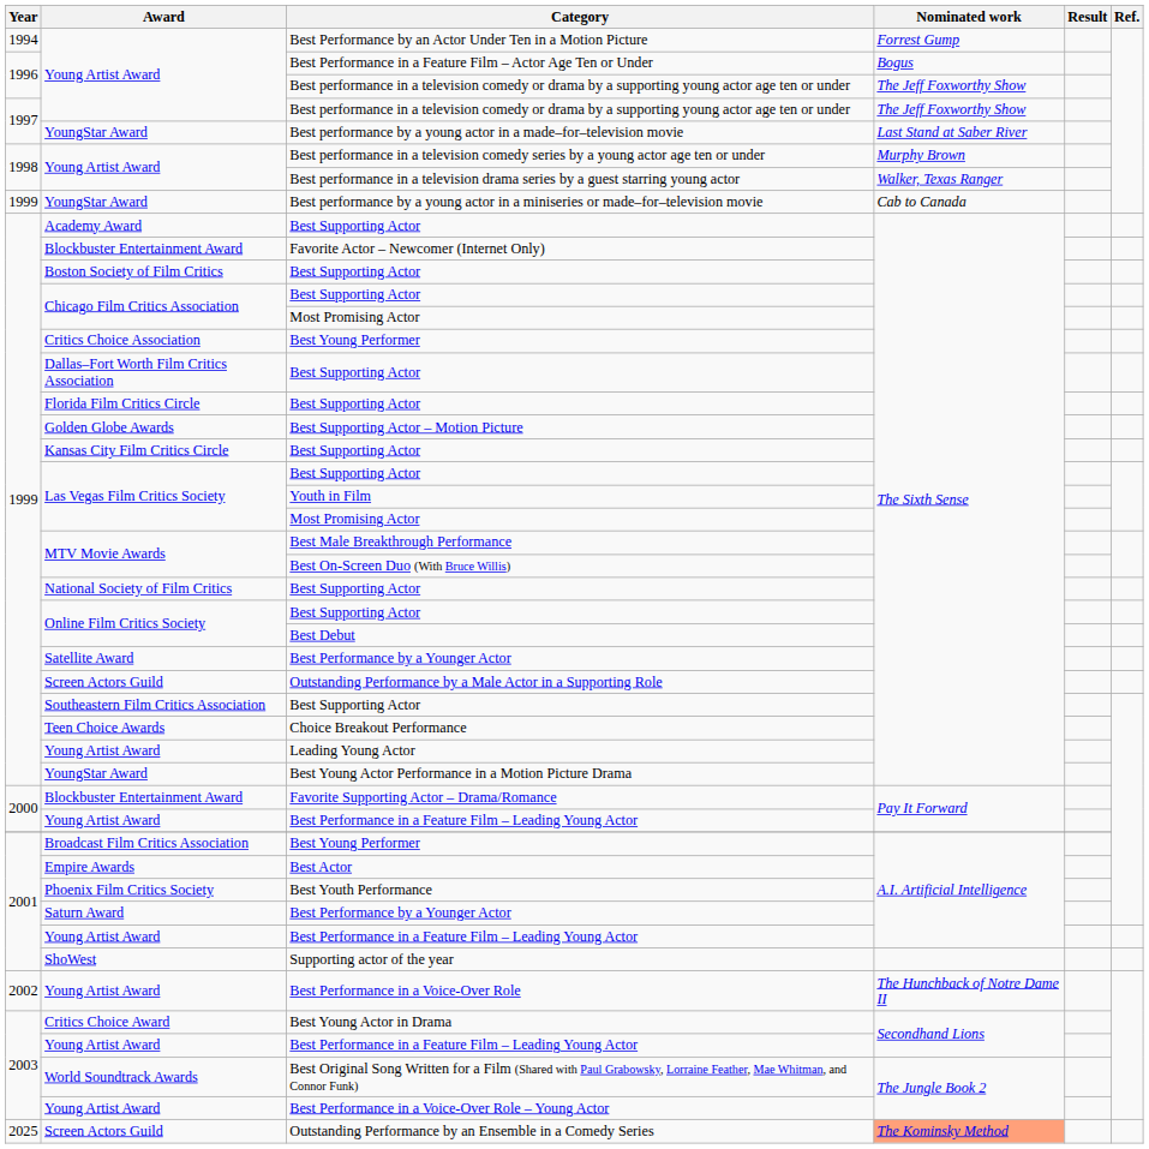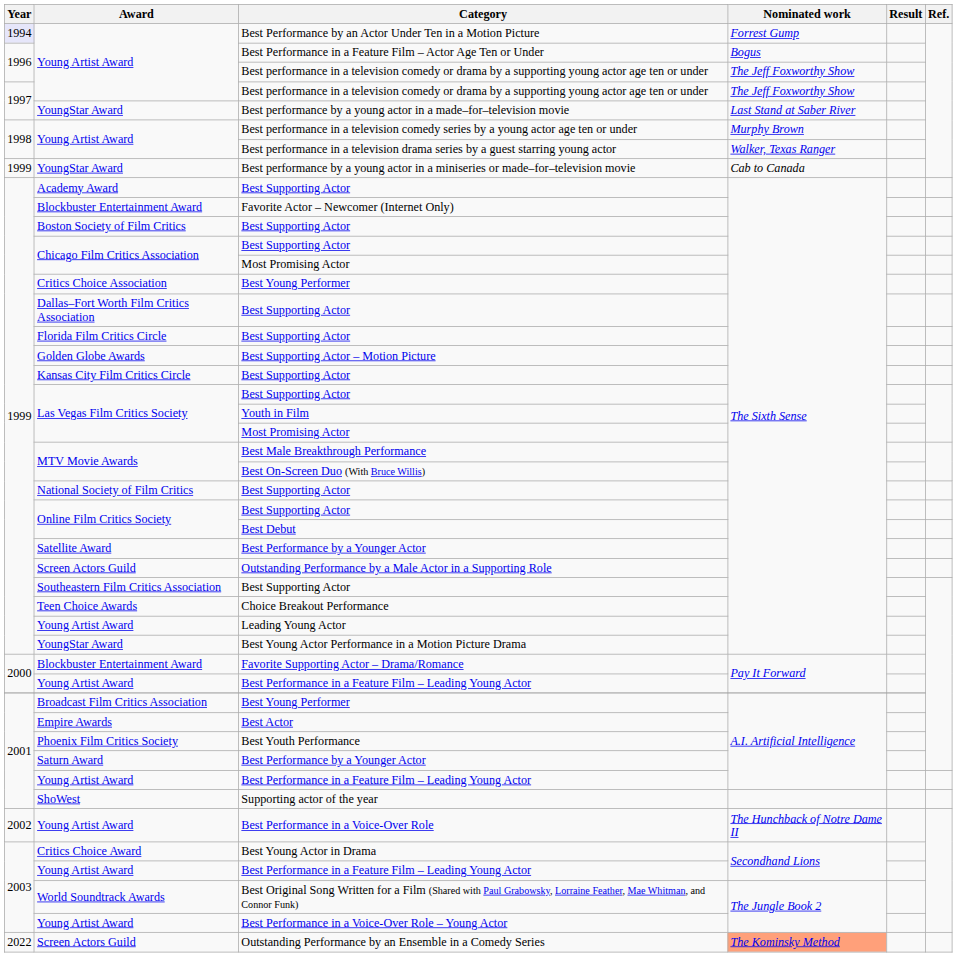Best Performance by an Actor Under Ten in a Motion Picture | Year: no background -> lavender background
Outstanding Performance by an Ensemble in a Comedy Series | Year: 2025 -> 2022
